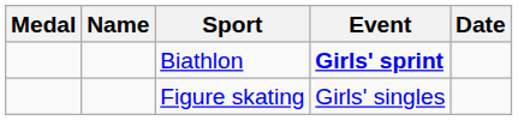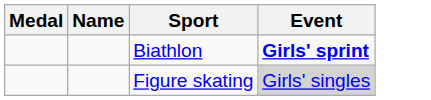- column: Date
Figure skating | Event: no background -> lightgrey background
